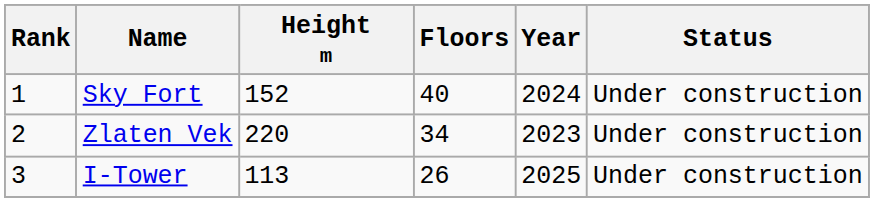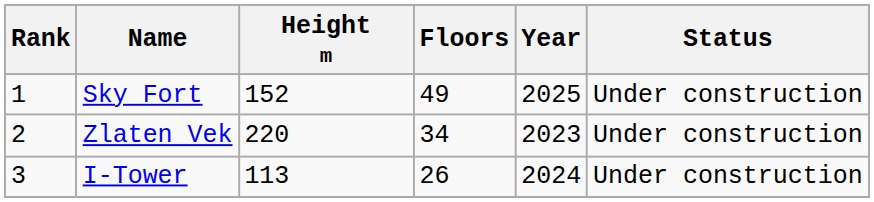Sky Fort | Floors: 40 -> 49
Sky Fort | Year: 2024 -> 2025
I-Tower | Year: 2025 -> 2024
